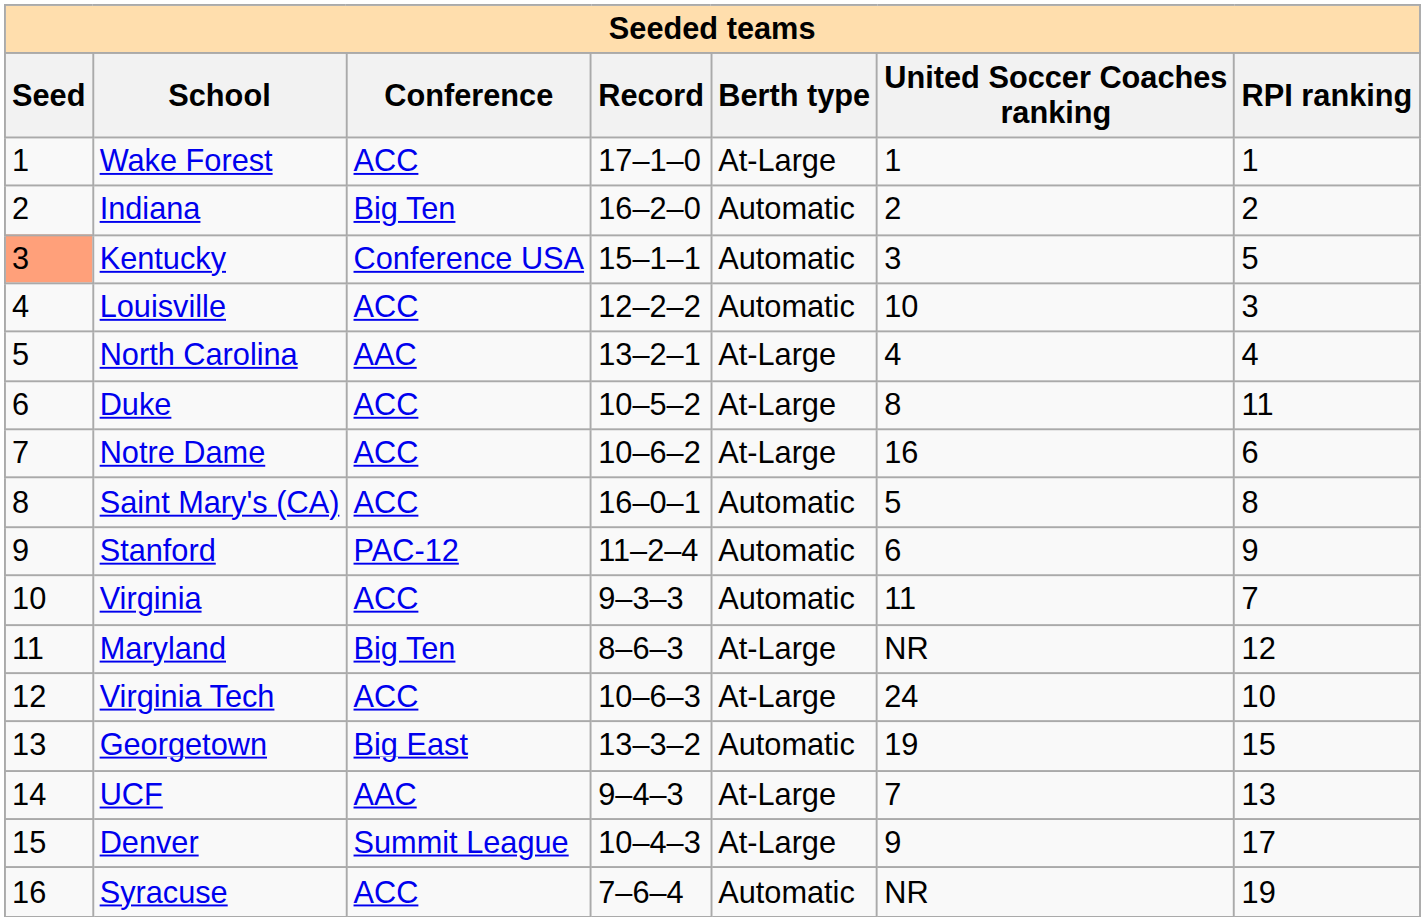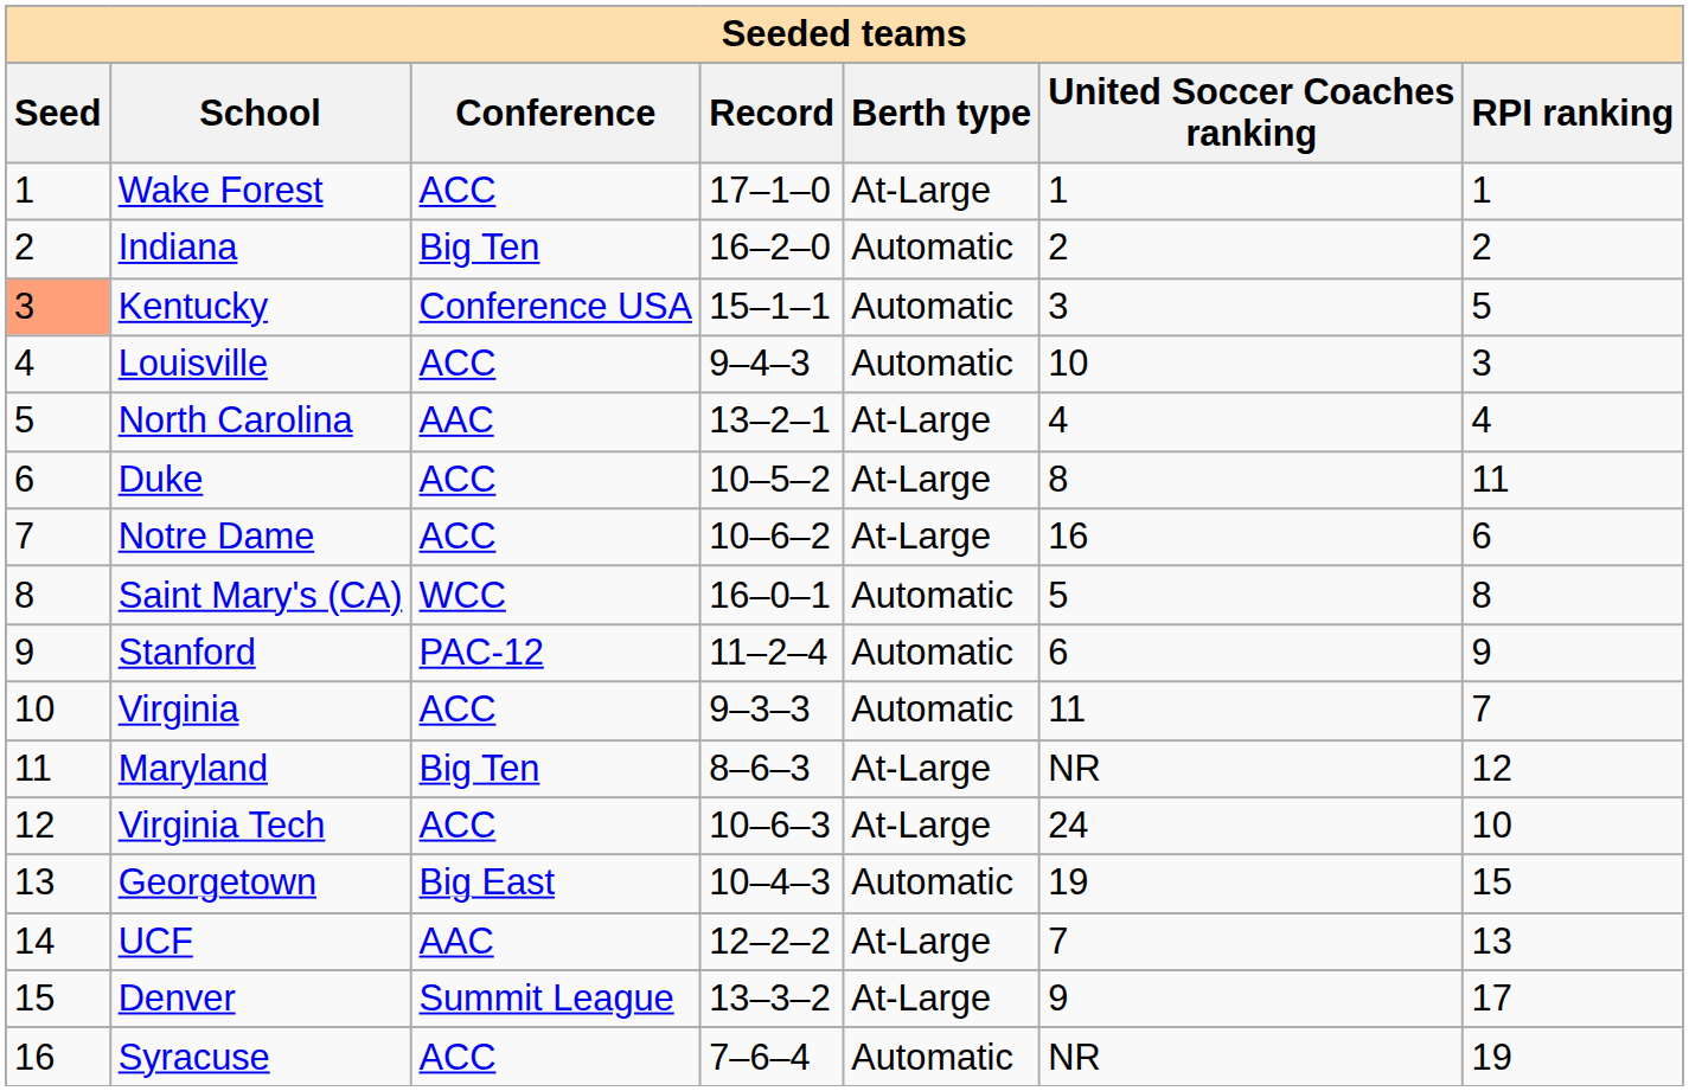Louisville | Record: 12–2–2 -> 9–4–3
Saint Mary's (CA) | Conference: ACC -> WCC
Georgetown | Record: 13–3–2 -> 10–4–3
UCF | Record: 9–4–3 -> 12–2–2
Denver | Record: 10–4–3 -> 13–3–2
